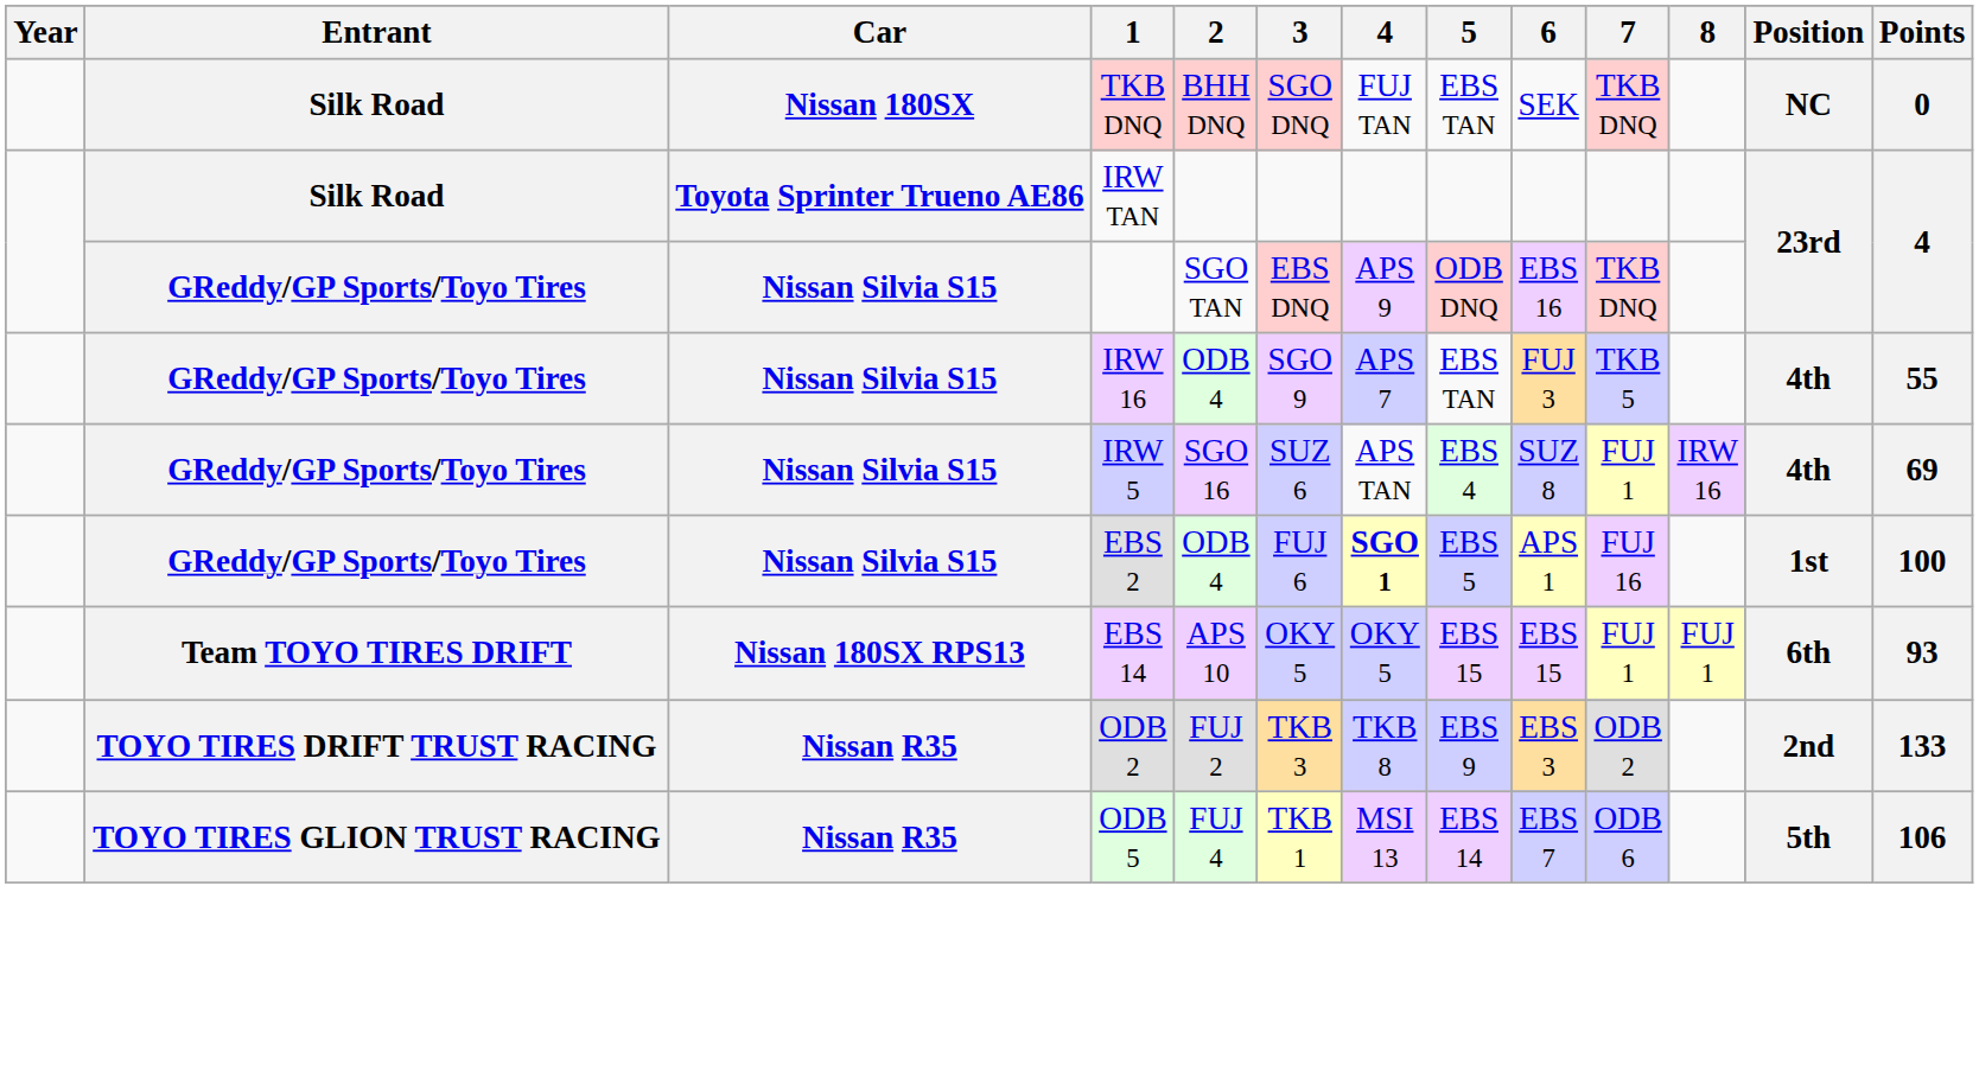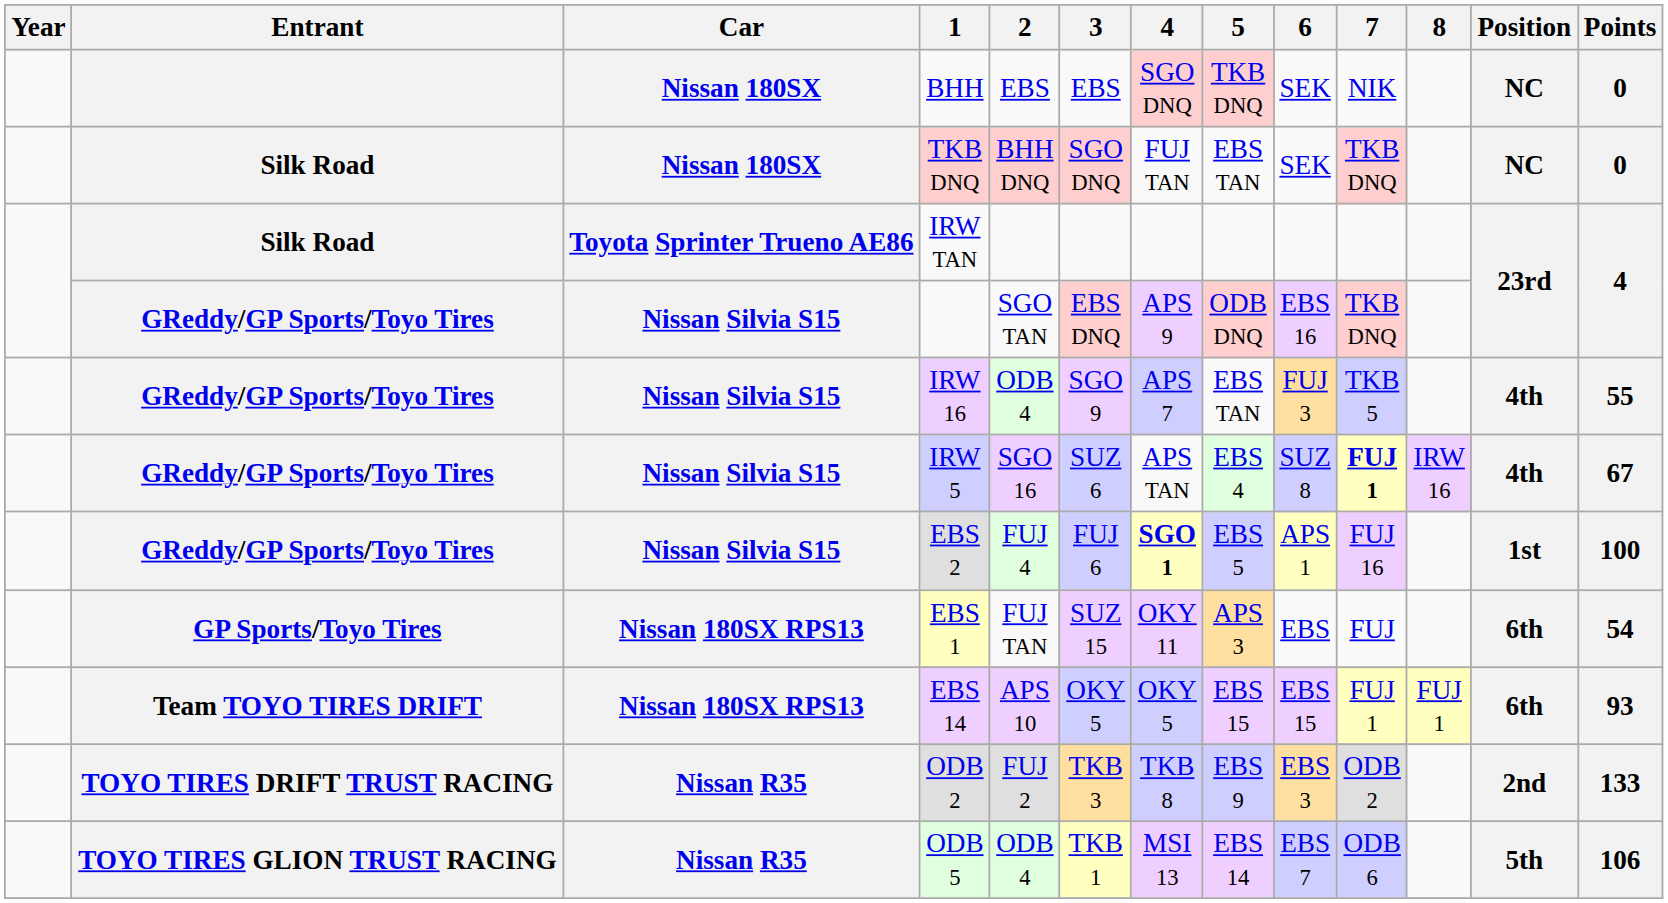+ row: Nissan 180SX | BHH | EBS | EBS | SGO DNQ | TKB DNQ | SEK | NIK | NC | 0
IRW 5 | 7: normal -> bold
IRW 5 | Points: 69 -> 67
EBS 2 | 2: ODB 4 -> FUJ 4
+ row: GP Sports/Toyo Tires | Nissan 180SX RPS13 | EBS 1 | FUJ TAN | SUZ 15 | OKY 11 | APS 3 | EBS | FUJ | 6th | 54
ODB 5 | 2: FUJ 4 -> ODB 4
